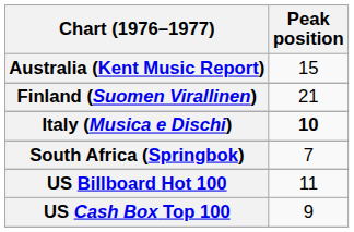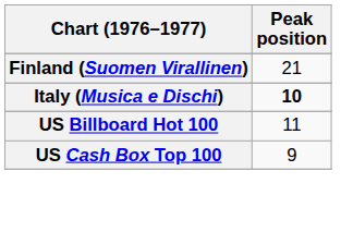- row: Australia (Kent Music Report) | 15
- row: South Africa (Springbok) | 7
